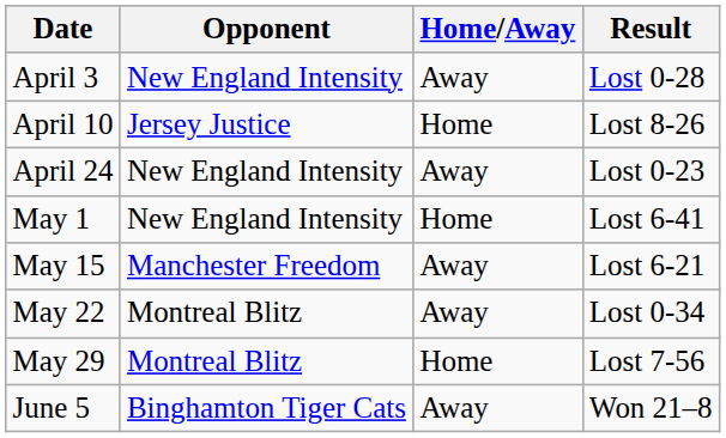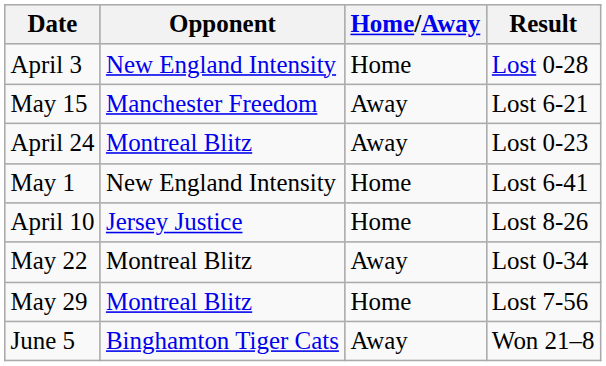April 3 | Home/Away: Away -> Home
rows swapped: April 10 <-> May 15
April 24 | Opponent: New England Intensity -> Montreal Blitz
